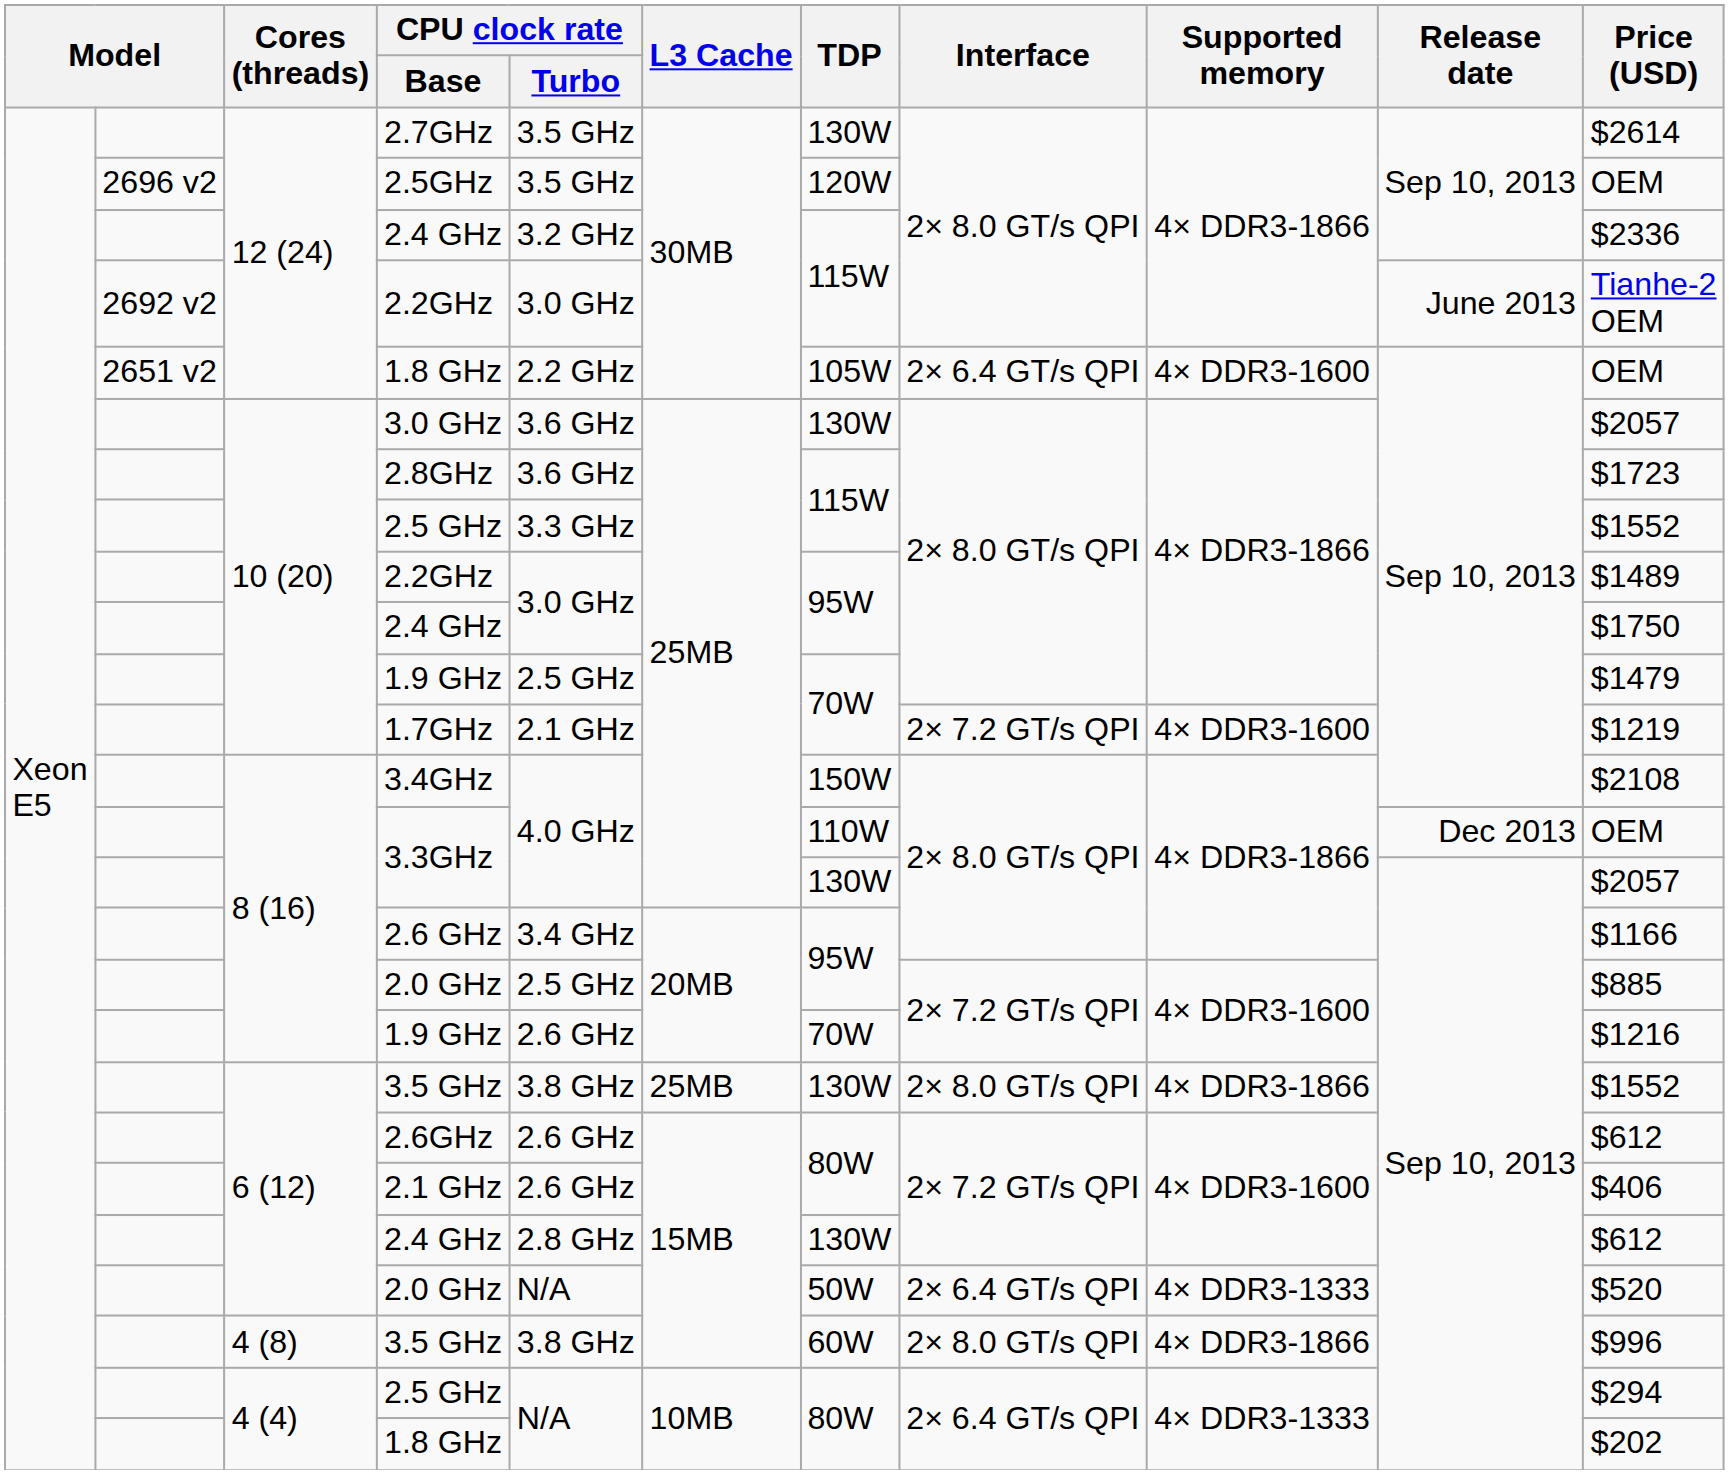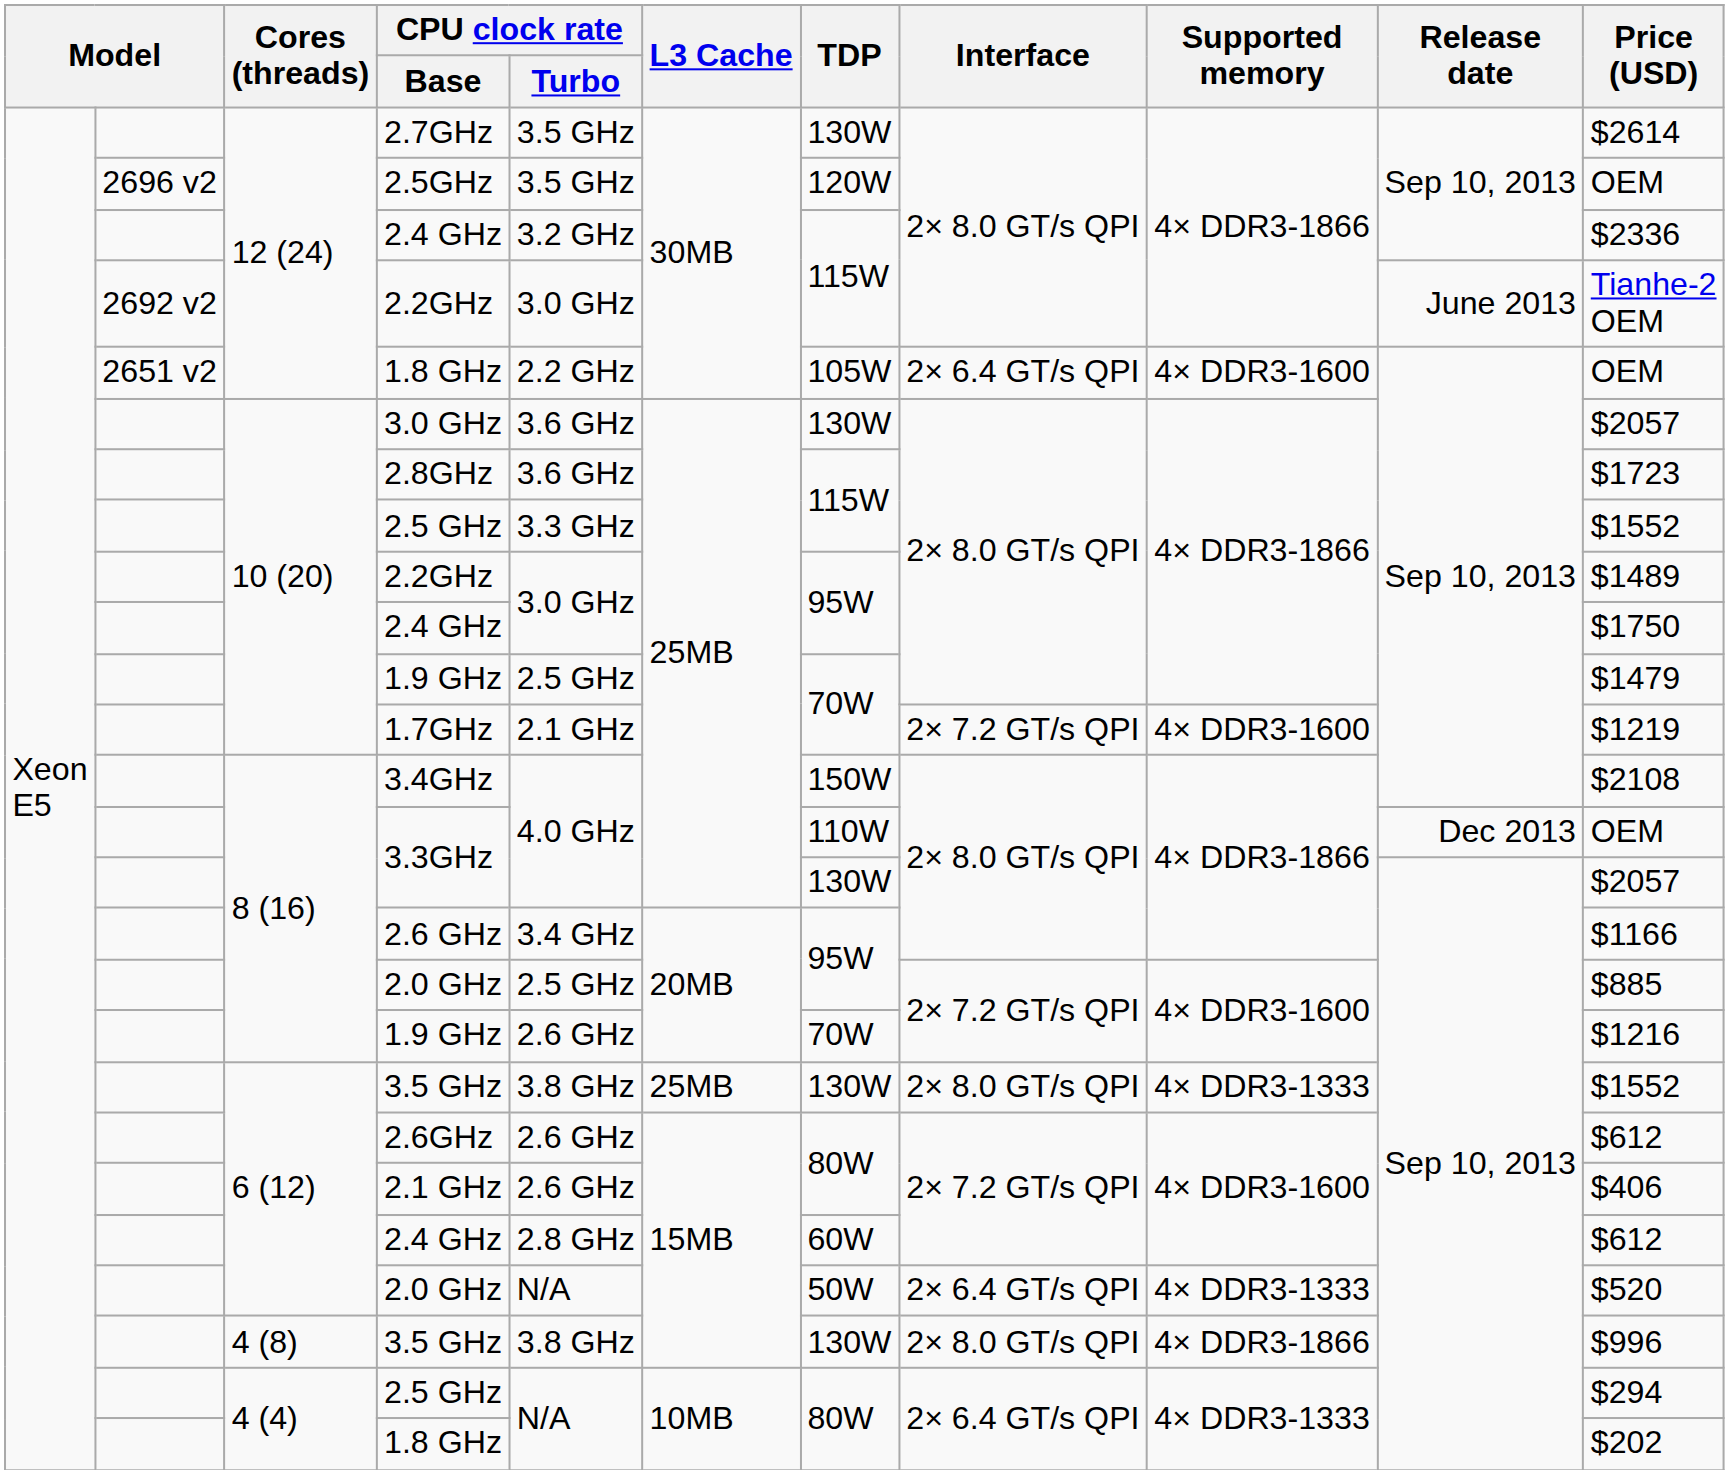6 (12) / 3.5 GHz | Supported memory: 4× DDR3-1866 -> 4× DDR3-1333
6 (12) / 2.4 GHz | TDP: 130W -> 60W
4 (8) / 3.5 GHz | TDP: 60W -> 130W
